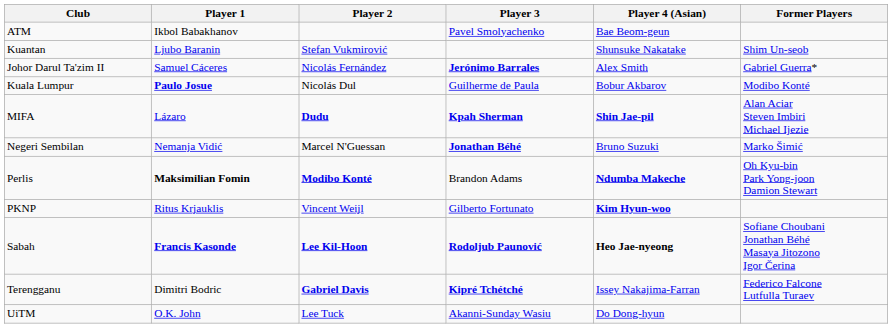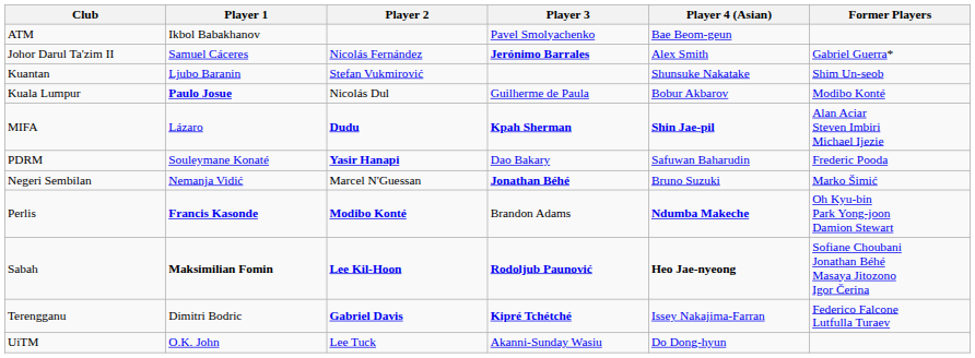rows swapped: Johor Darul Ta'zim II <-> Kuantan
+ row: PDRM | Souleymane Konaté | Yasir Hanapi | Dao Bakary | Safuwan Baharudin | Frederic Pooda
Perlis | Player 1: Maksimilian Fomin -> Francis Kasonde
- row: PKNP | Ritus Krjauklis | Vincent Weijl | Gilberto Fortunato | Kim Hyun-woo
Sabah | Player 1: Francis Kasonde -> Maksimilian Fomin
